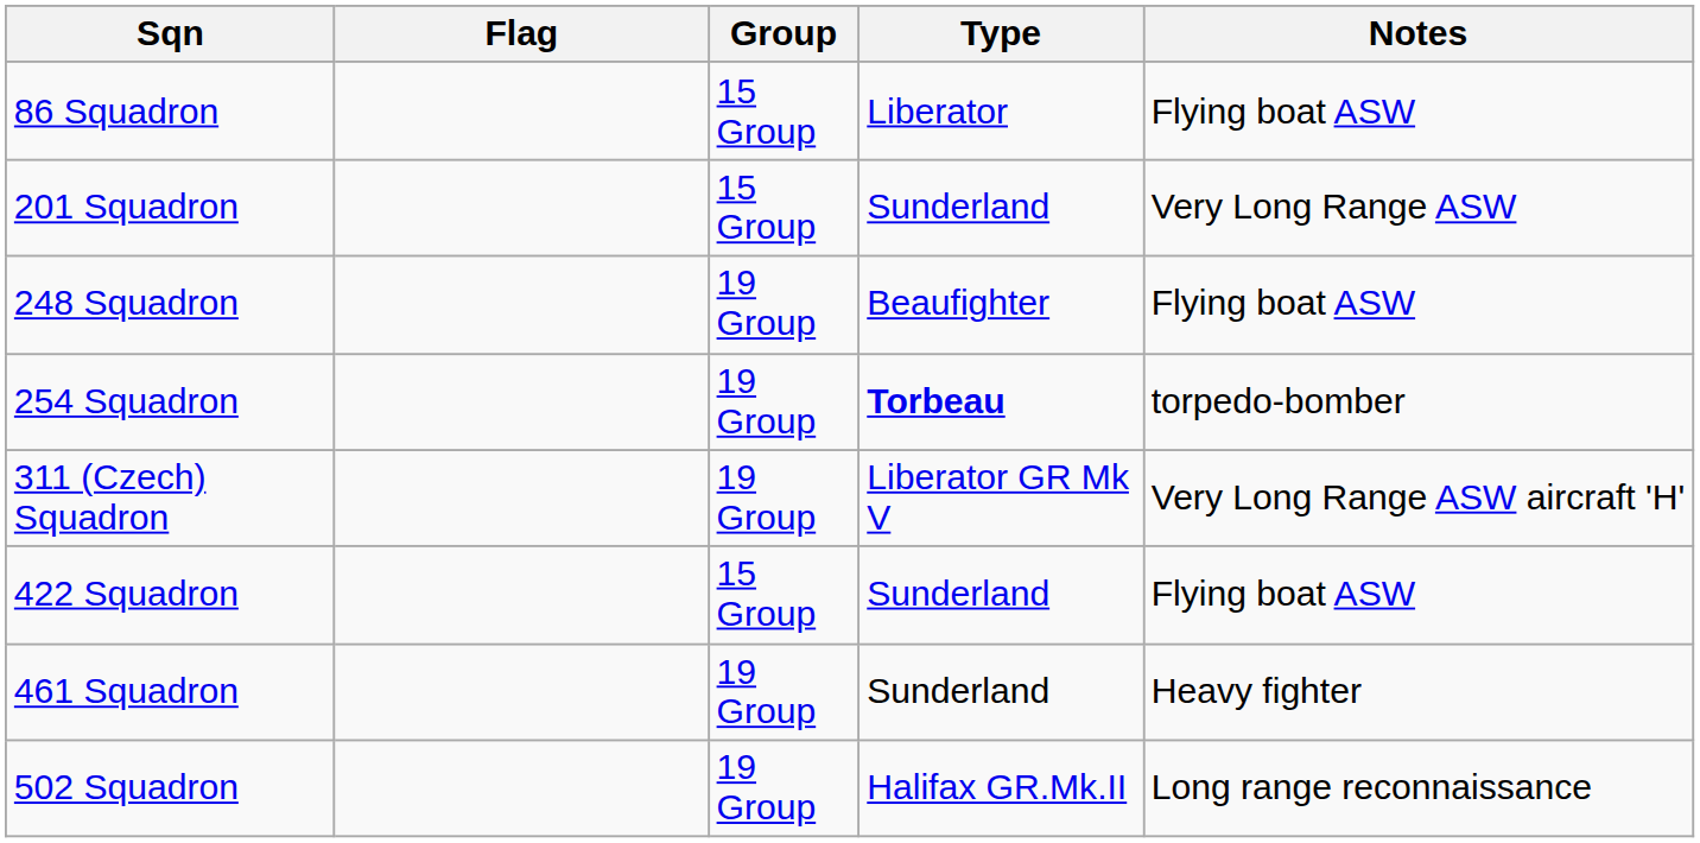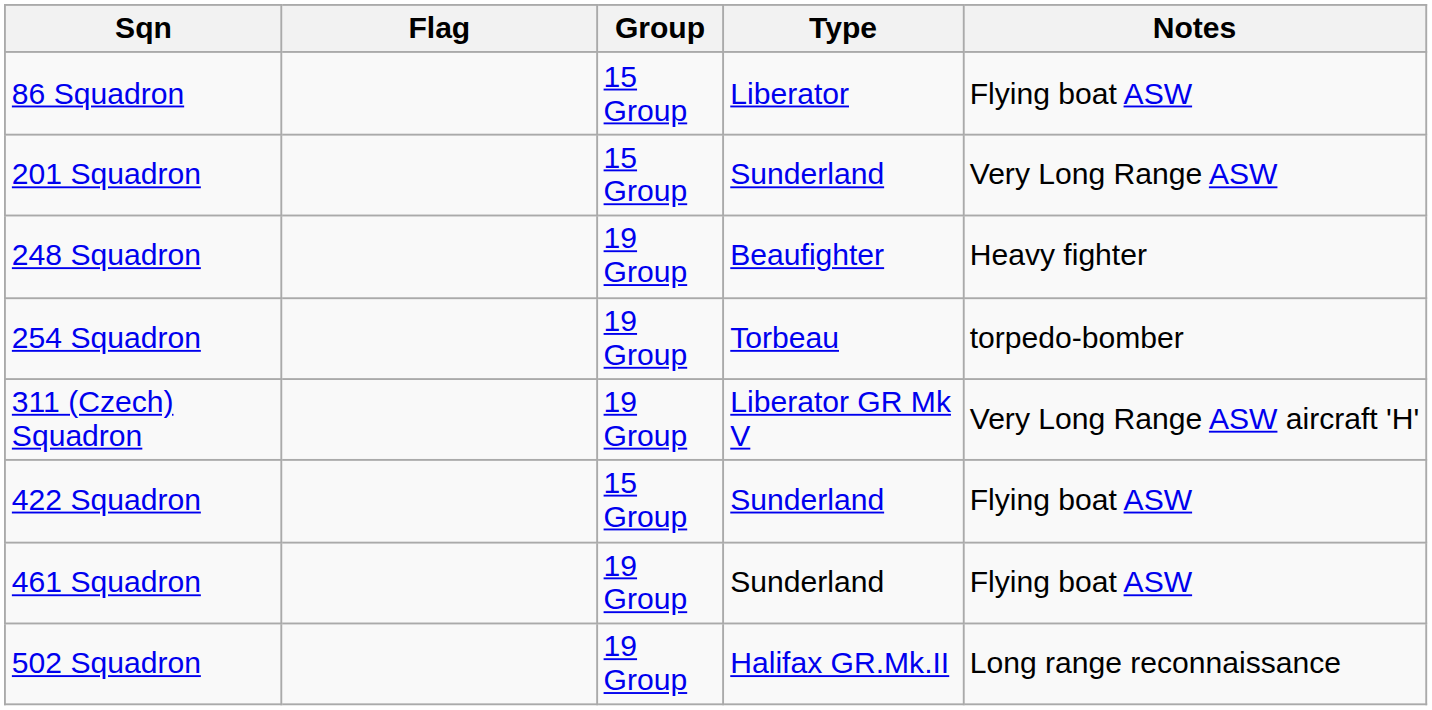248 Squadron | Notes: Flying boat ASW -> Heavy fighter
254 Squadron | Type: bold -> normal
461 Squadron | Notes: Heavy fighter -> Flying boat ASW
